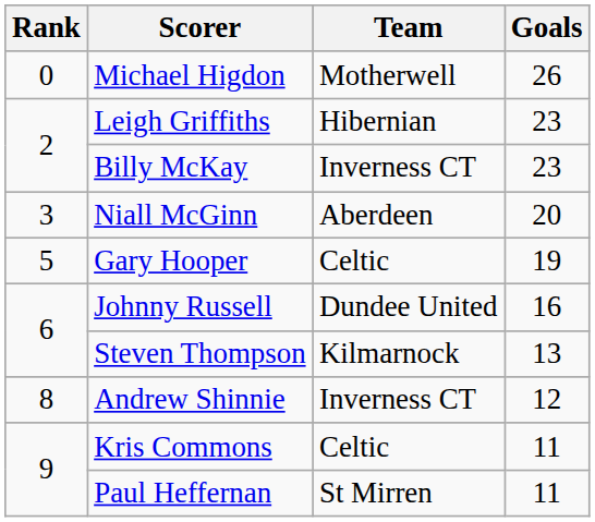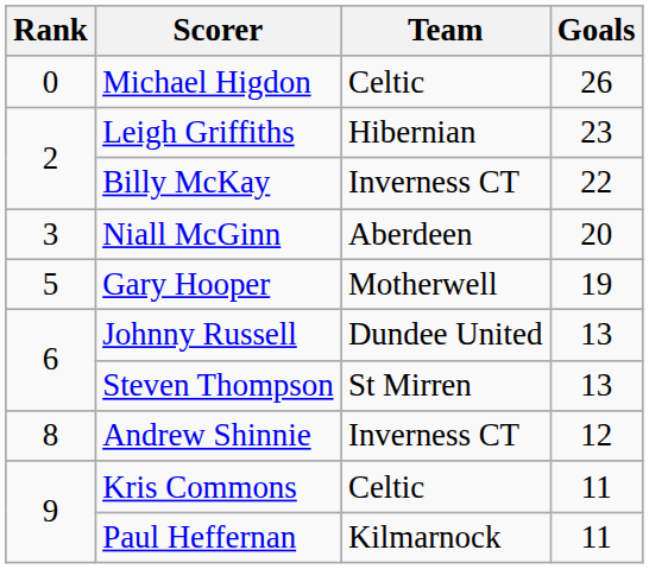Michael Higdon | Team: Motherwell -> Celtic
Billy McKay | Goals: 23 -> 22
Gary Hooper | Team: Celtic -> Motherwell
Johnny Russell | Goals: 16 -> 13
Steven Thompson | Team: Kilmarnock -> St Mirren
Paul Heffernan | Team: St Mirren -> Kilmarnock
